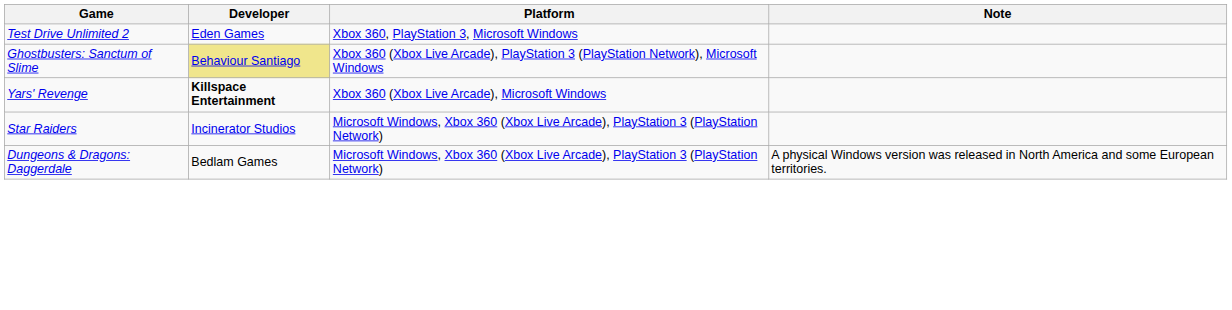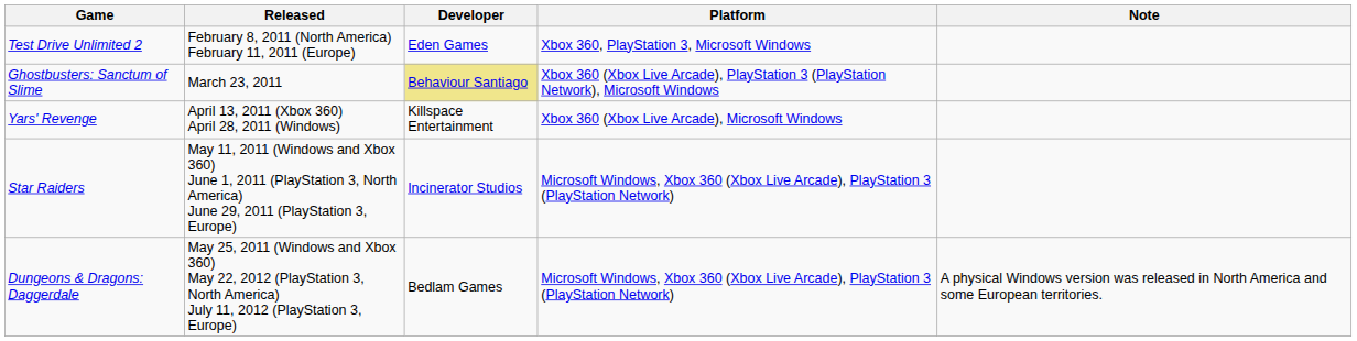+ column: Released | February 8, 2011 (North America) February 11, 2011 (Europe) | March 23, 2011 | April 13, 2011 (Xbox 360) April 28, 2011 (Windows) | May 11, 2011 (Windows and Xbox 360) June 1, 2011 (PlayStation 3, North America) June 29, 2011 (PlayStation 3, Europe) | May 25, 2011 (Windows and Xbox 360) May 22, 2012 (PlayStation 3, North America) July 11, 2012 (PlayStation 3, Europe)
Yars' Revenge | Developer: bold -> normal
